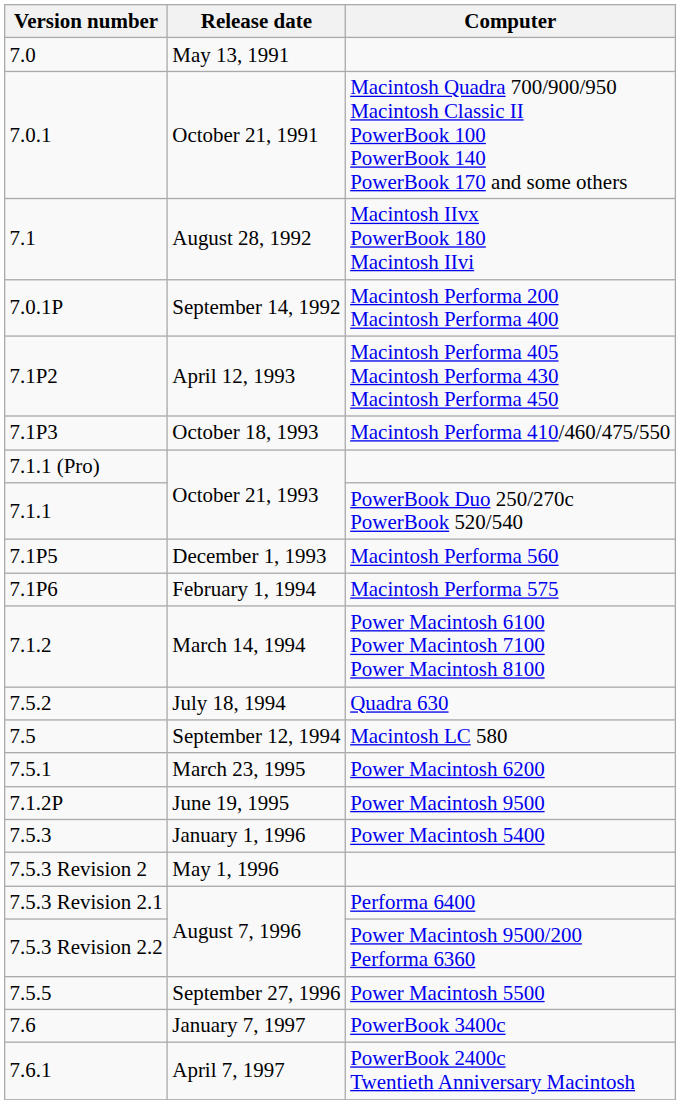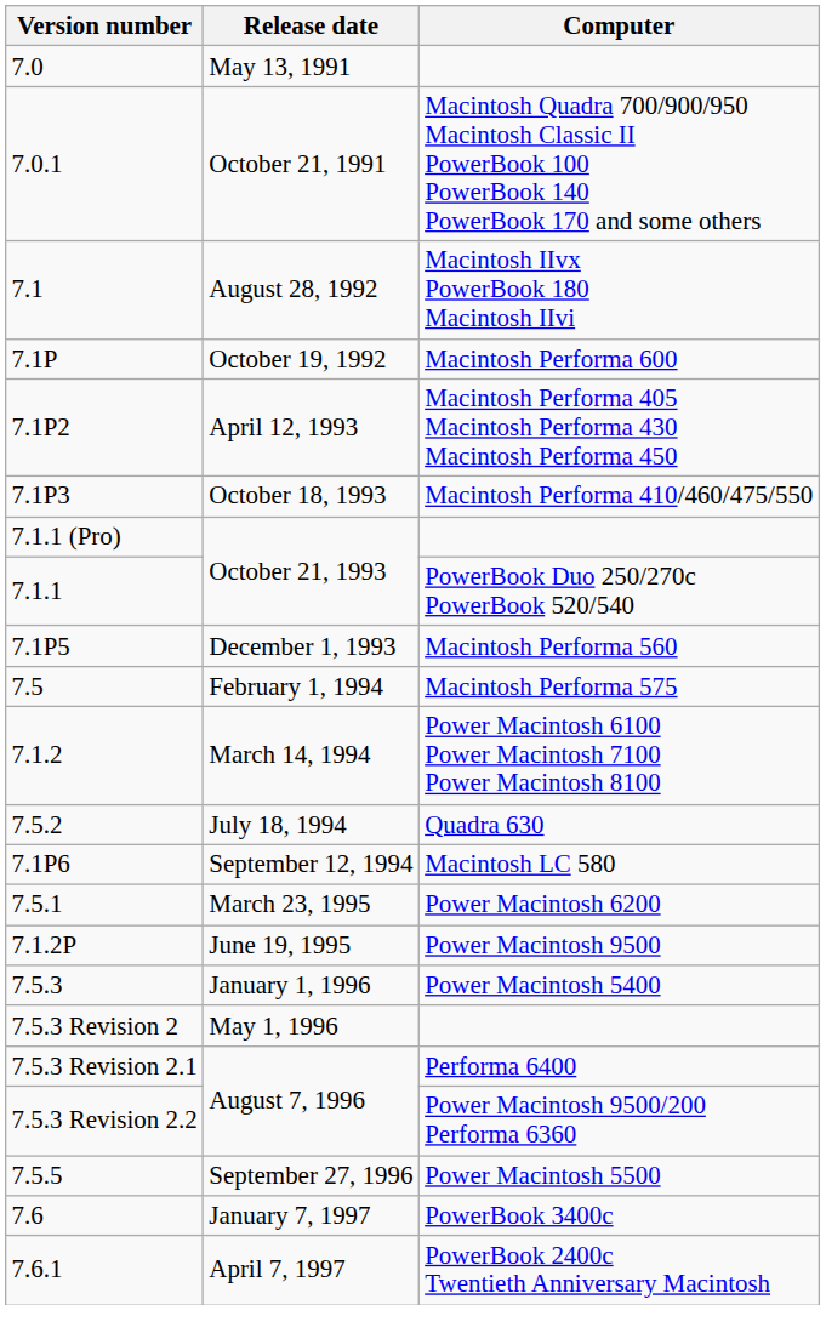- row: 7.0.1P | September 14, 1992 | Macintosh Performa 200 Macintosh Performa 400
+ row: 7.1P | October 19, 1992 | Macintosh Performa 600
February 1, 1994 | Version number: 7.1P6 -> 7.5
September 12, 1994 | Version number: 7.5 -> 7.1P6
